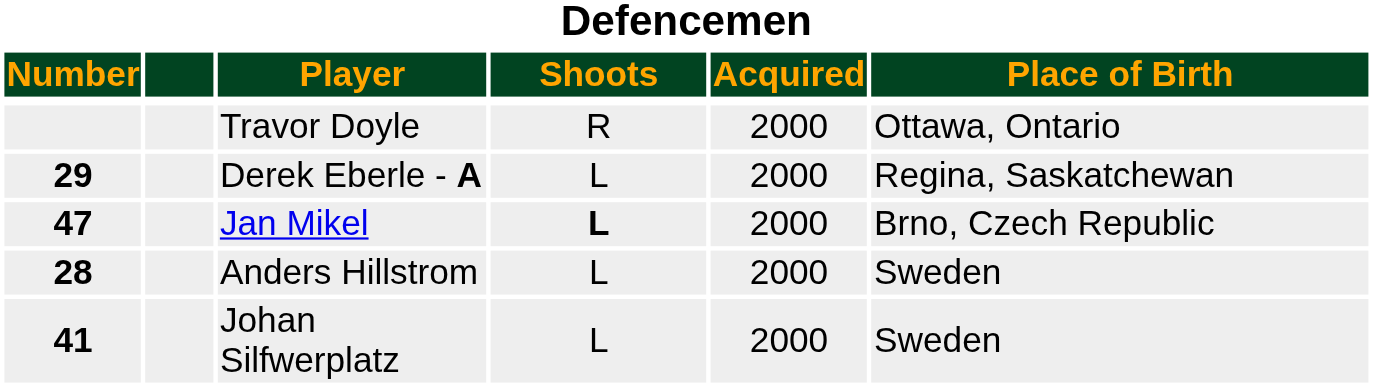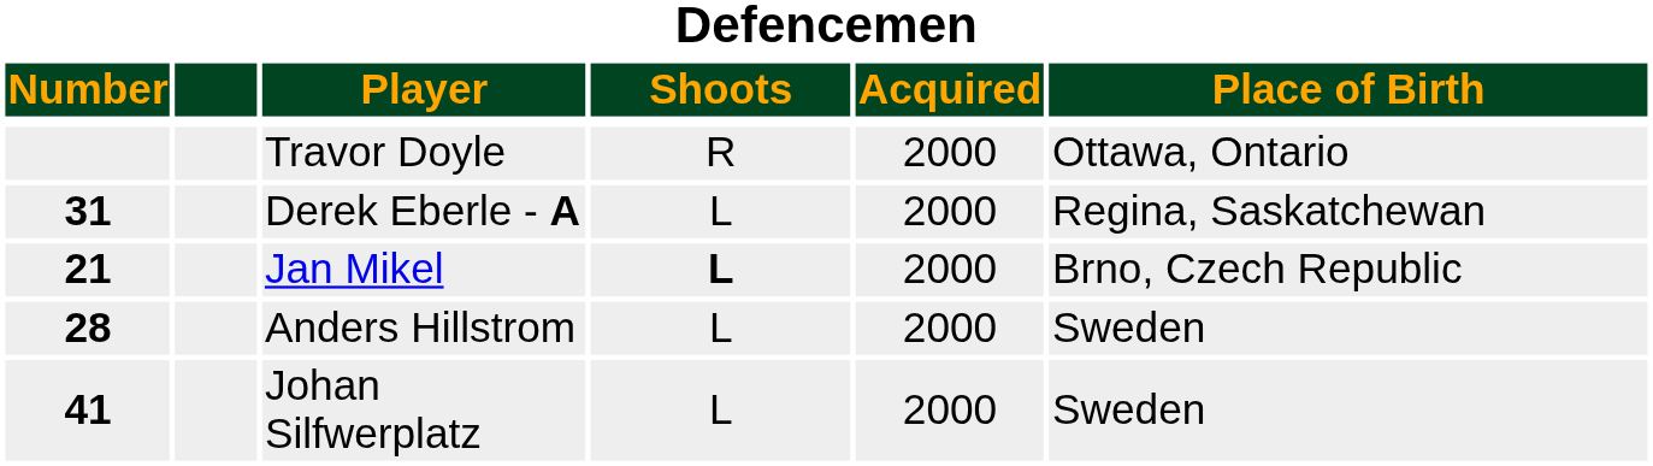Derek Eberle - A | Number: 29 -> 31
Jan Mikel | Number: 47 -> 21
